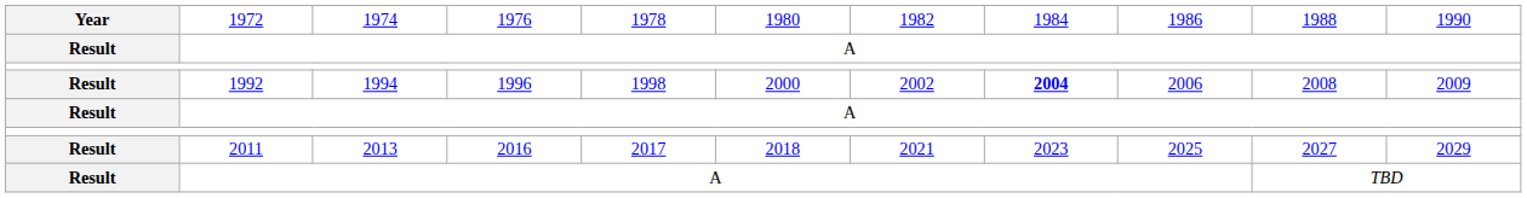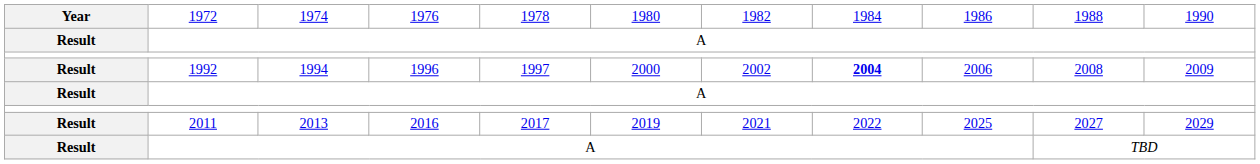1992 | column 5: 1998 -> 1997
2011 | column 6: 2018 -> 2019
2011 | column 8: 2023 -> 2022
